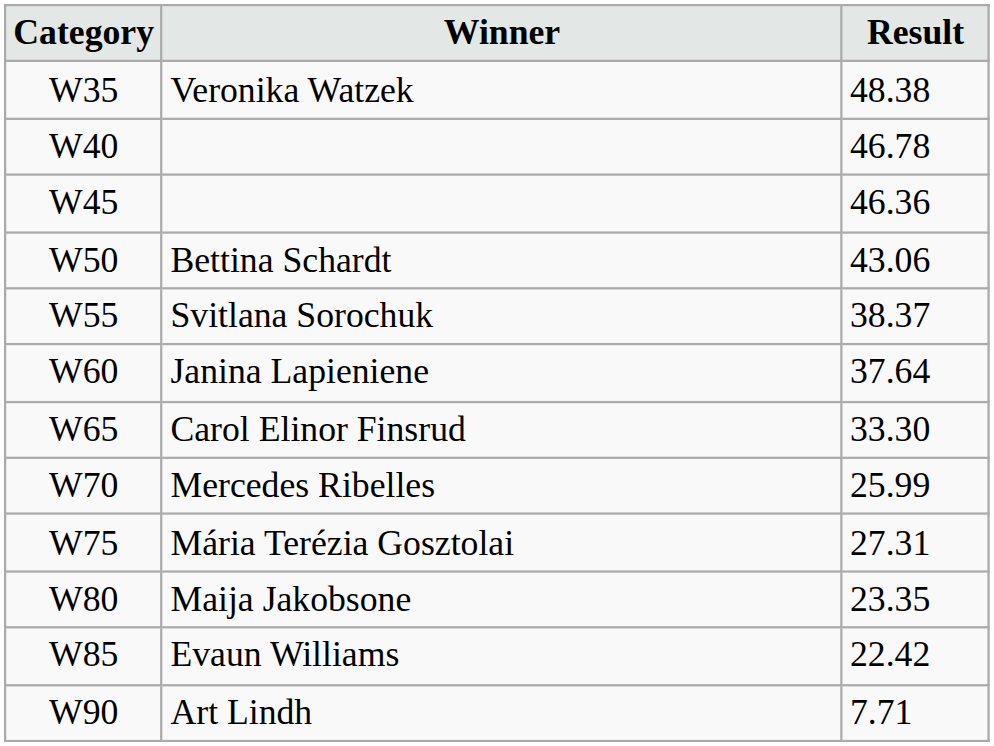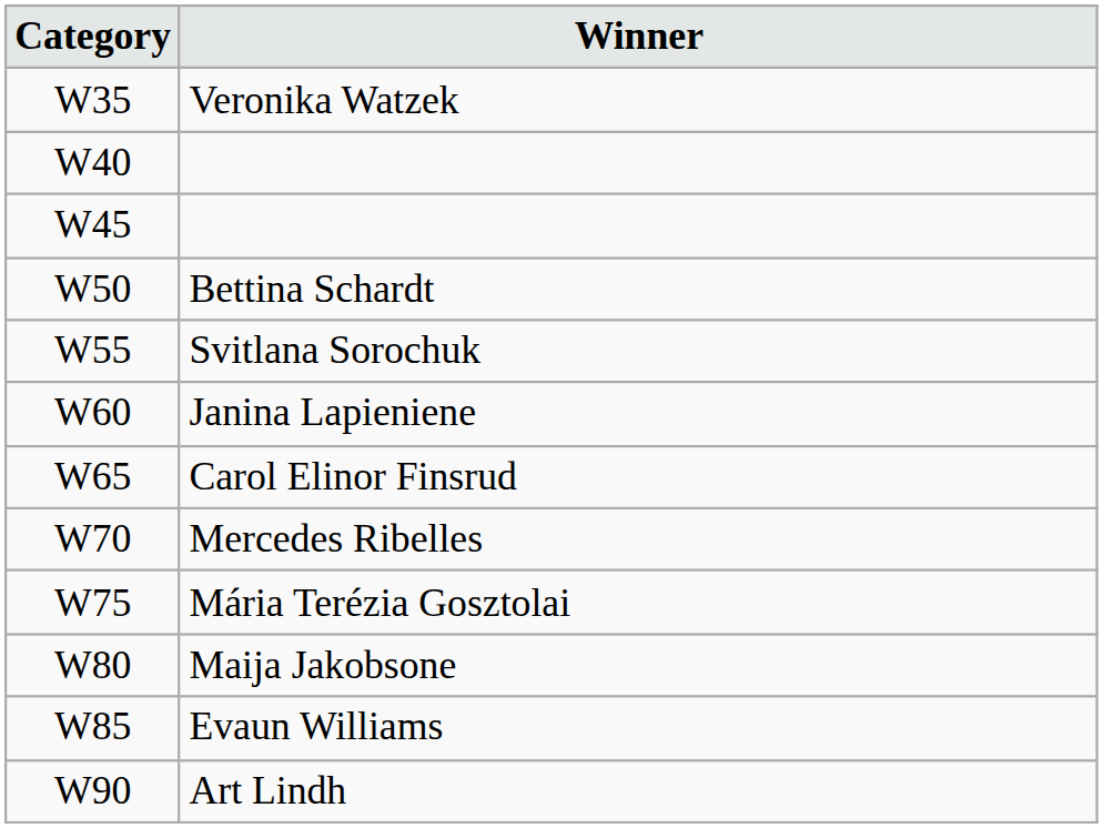- column: Result | 48.38 | 46.78 | 46.36 | 43.06 | 38.37 | 37.64 | 33.30 | 25.99 | 27.31 | 23.35 | 22.42 | 7.71
